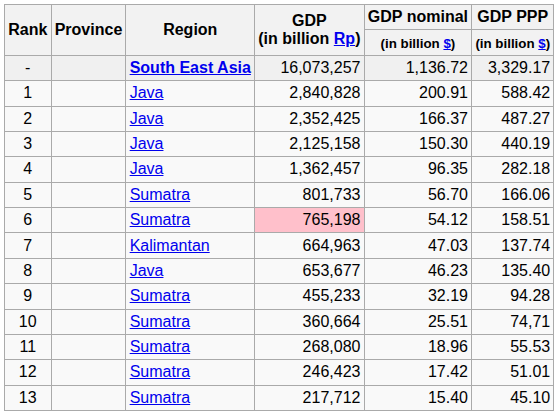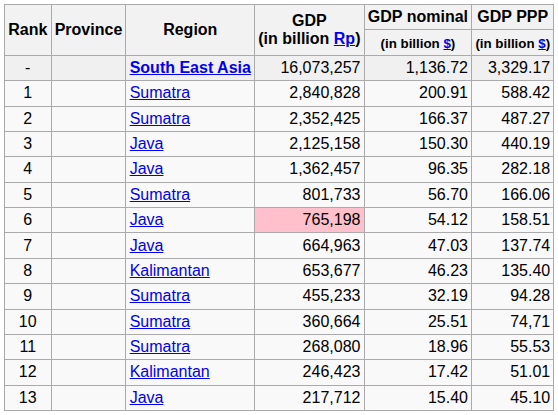1 | Region: Java -> Sumatra
2 | Region: Java -> Sumatra
6 | Region: Sumatra -> Java
7 | Region: Kalimantan -> Java
8 | Region: Java -> Kalimantan
12 | Region: Sumatra -> Kalimantan
13 | Region: Sumatra -> Java
